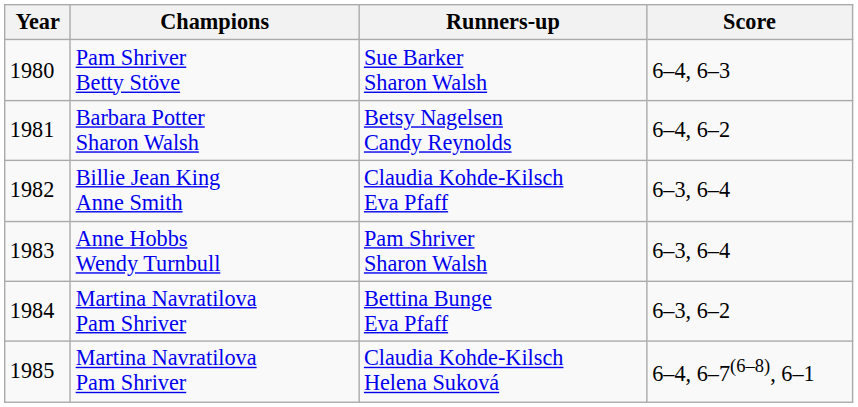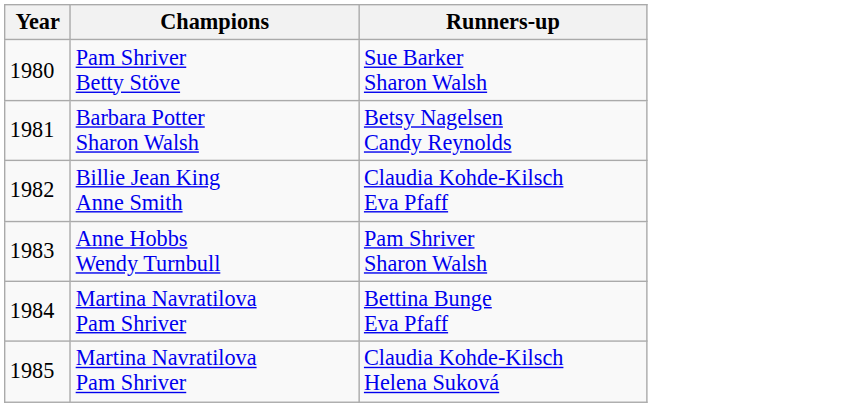- column: Score | 6–4, 6–3 | 6–4, 6–2 | 6–3, 6–4 | 6–3, 6–4 | 6–3, 6–2 | 6–4, 6–7(6–8), 6–1
